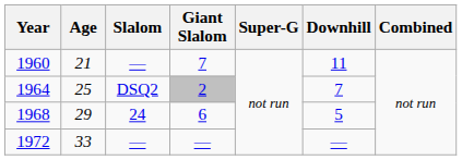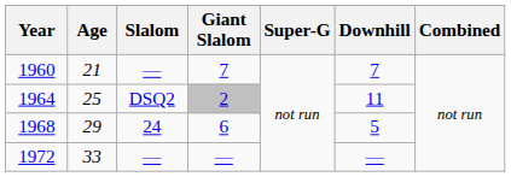1960 | Downhill: 11 -> 7
1964 | Downhill: 7 -> 11
